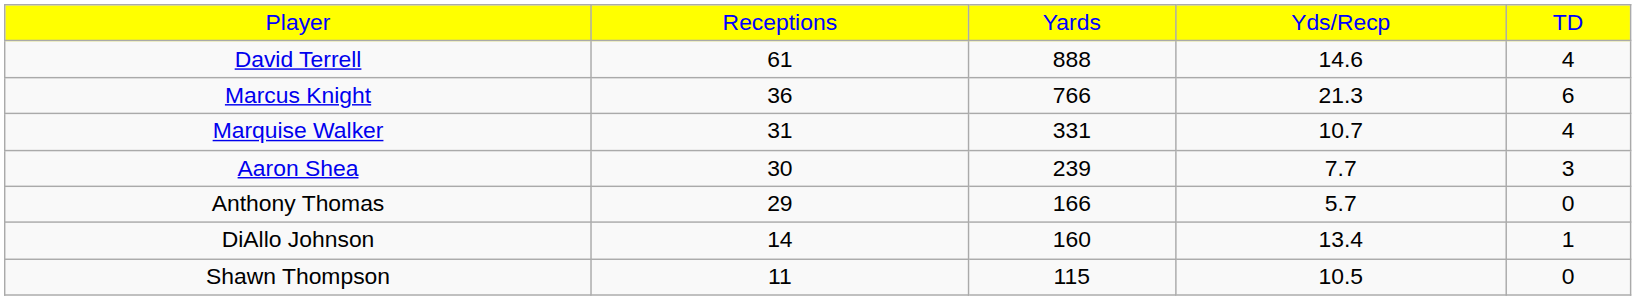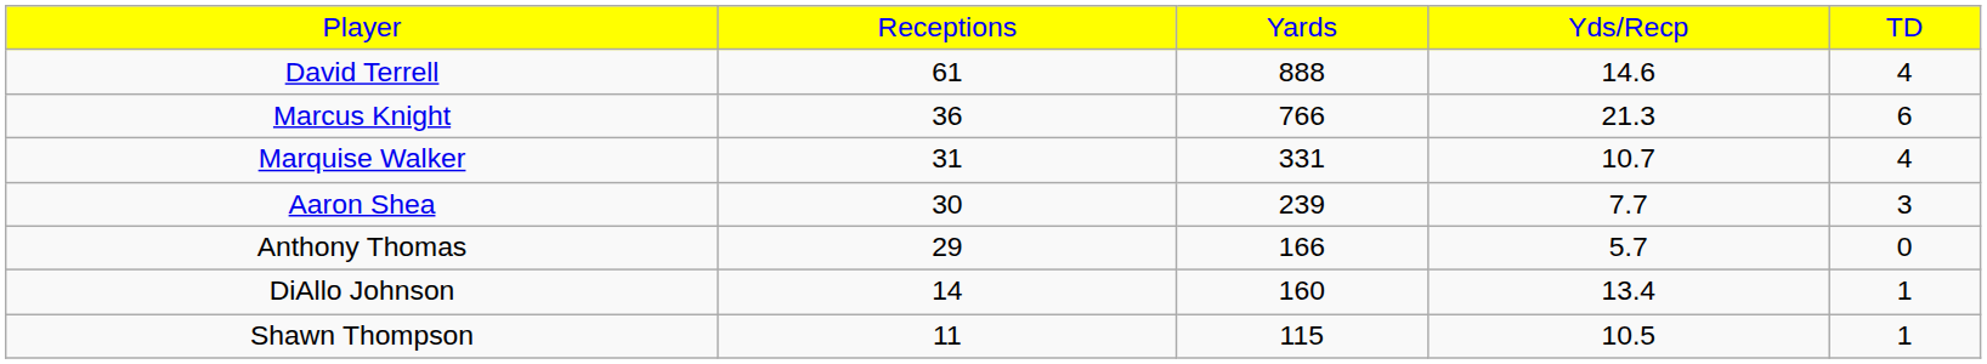Shawn Thompson | column 5: 0 -> 1
